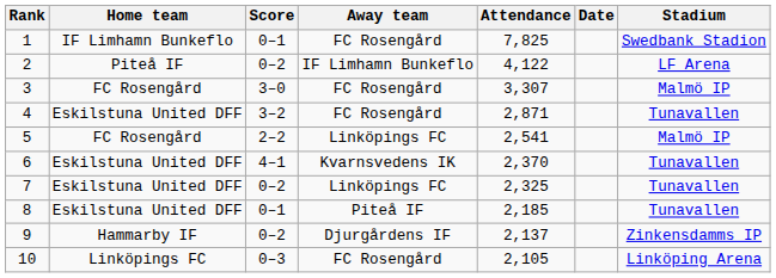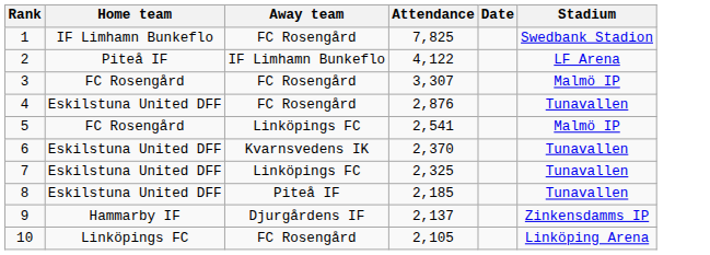- column: Score | 0–1 | 0–2 | 3–0 | 3–2 | 2–2 | 4–1 | 0–2 | 0–1 | 0–2 | 0–3
4 | Attendance: 2,871 -> 2,876
